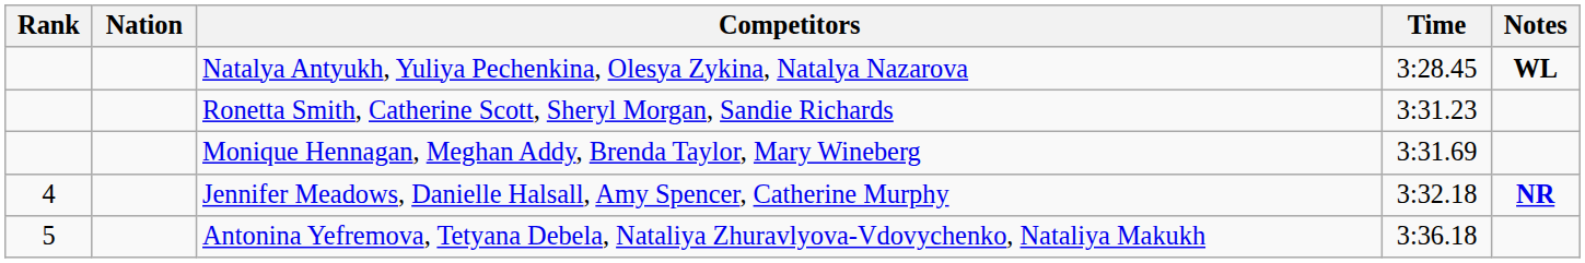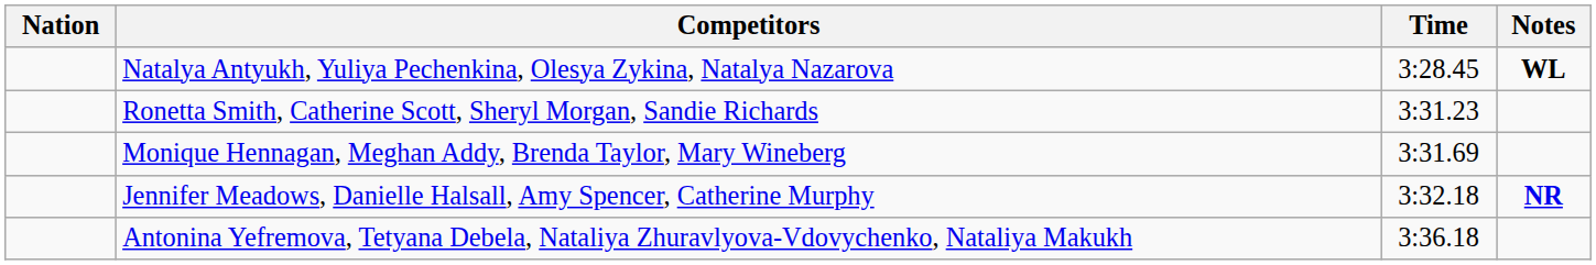- column: Rank | 4 | 5
